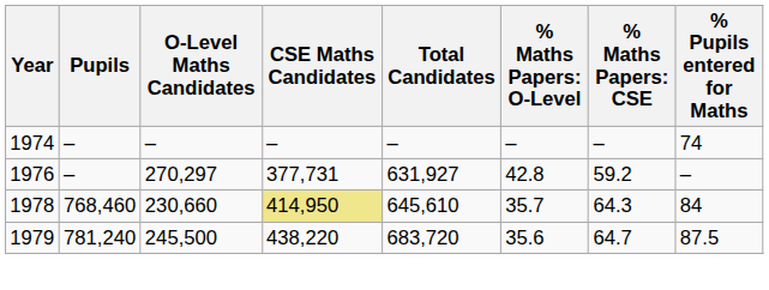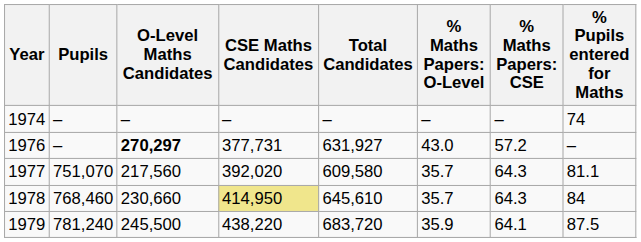1976 | O-Level Maths Candidates: normal -> bold
1976 | column 6: 42.8 -> 43.0
1976 | column 7: 59.2 -> 57.2
+ row: 1977 | 751,070 | 217,560 | 392,020 | 609,580 | 35.7 | 64.3 | 81.1
1979 | column 6: 35.6 -> 35.9
1979 | column 7: 64.7 -> 64.1
